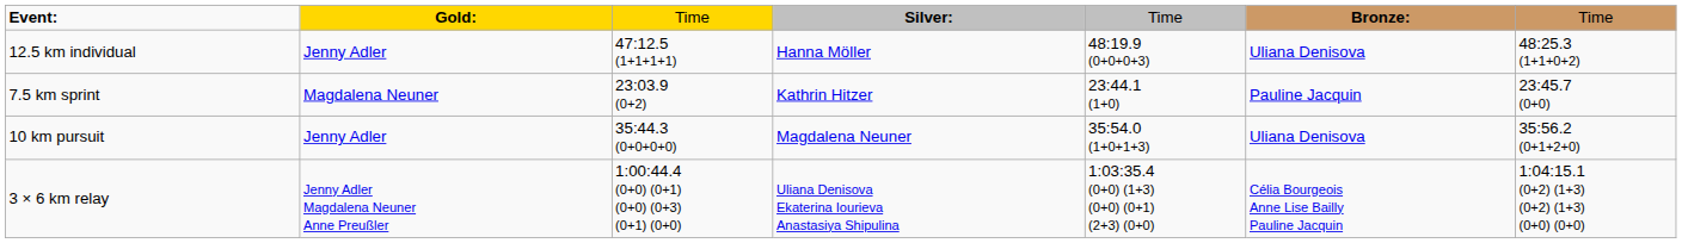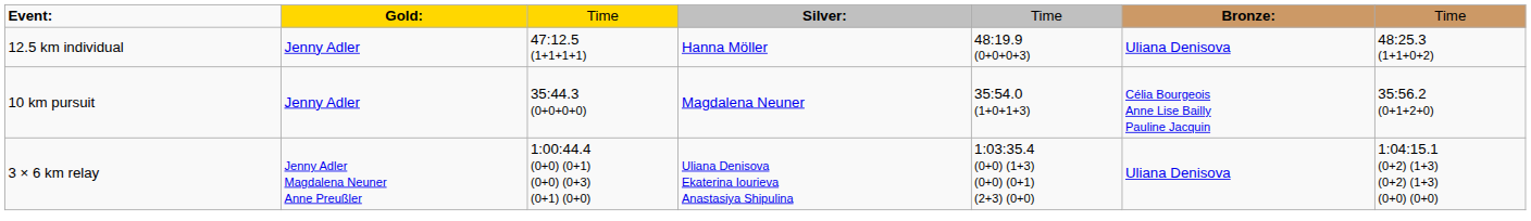- row: 7.5 km sprint | Magdalena Neuner | 23:03.9 (0+2) | Kathrin Hitzer | 23:44.1 (1+0) | Pauline Jacquin | 23:45.7 (0+0)
10 km pursuit | column 6: Uliana Denisova -> Célia Bourgeois Anne Lise Bailly Pauline Jacquin
3 × 6 km relay | column 6: Célia Bourgeois Anne Lise Bailly Pauline Jacquin -> Uliana Denisova
